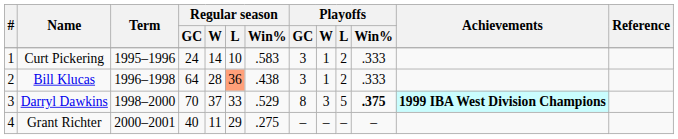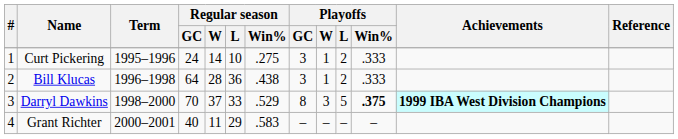Curt Pickering | Regular season / Win%: .583 -> .275
Bill Klucas | Regular season / L: lightsalmon background -> no background
Grant Richter | Regular season / Win%: .275 -> .583
